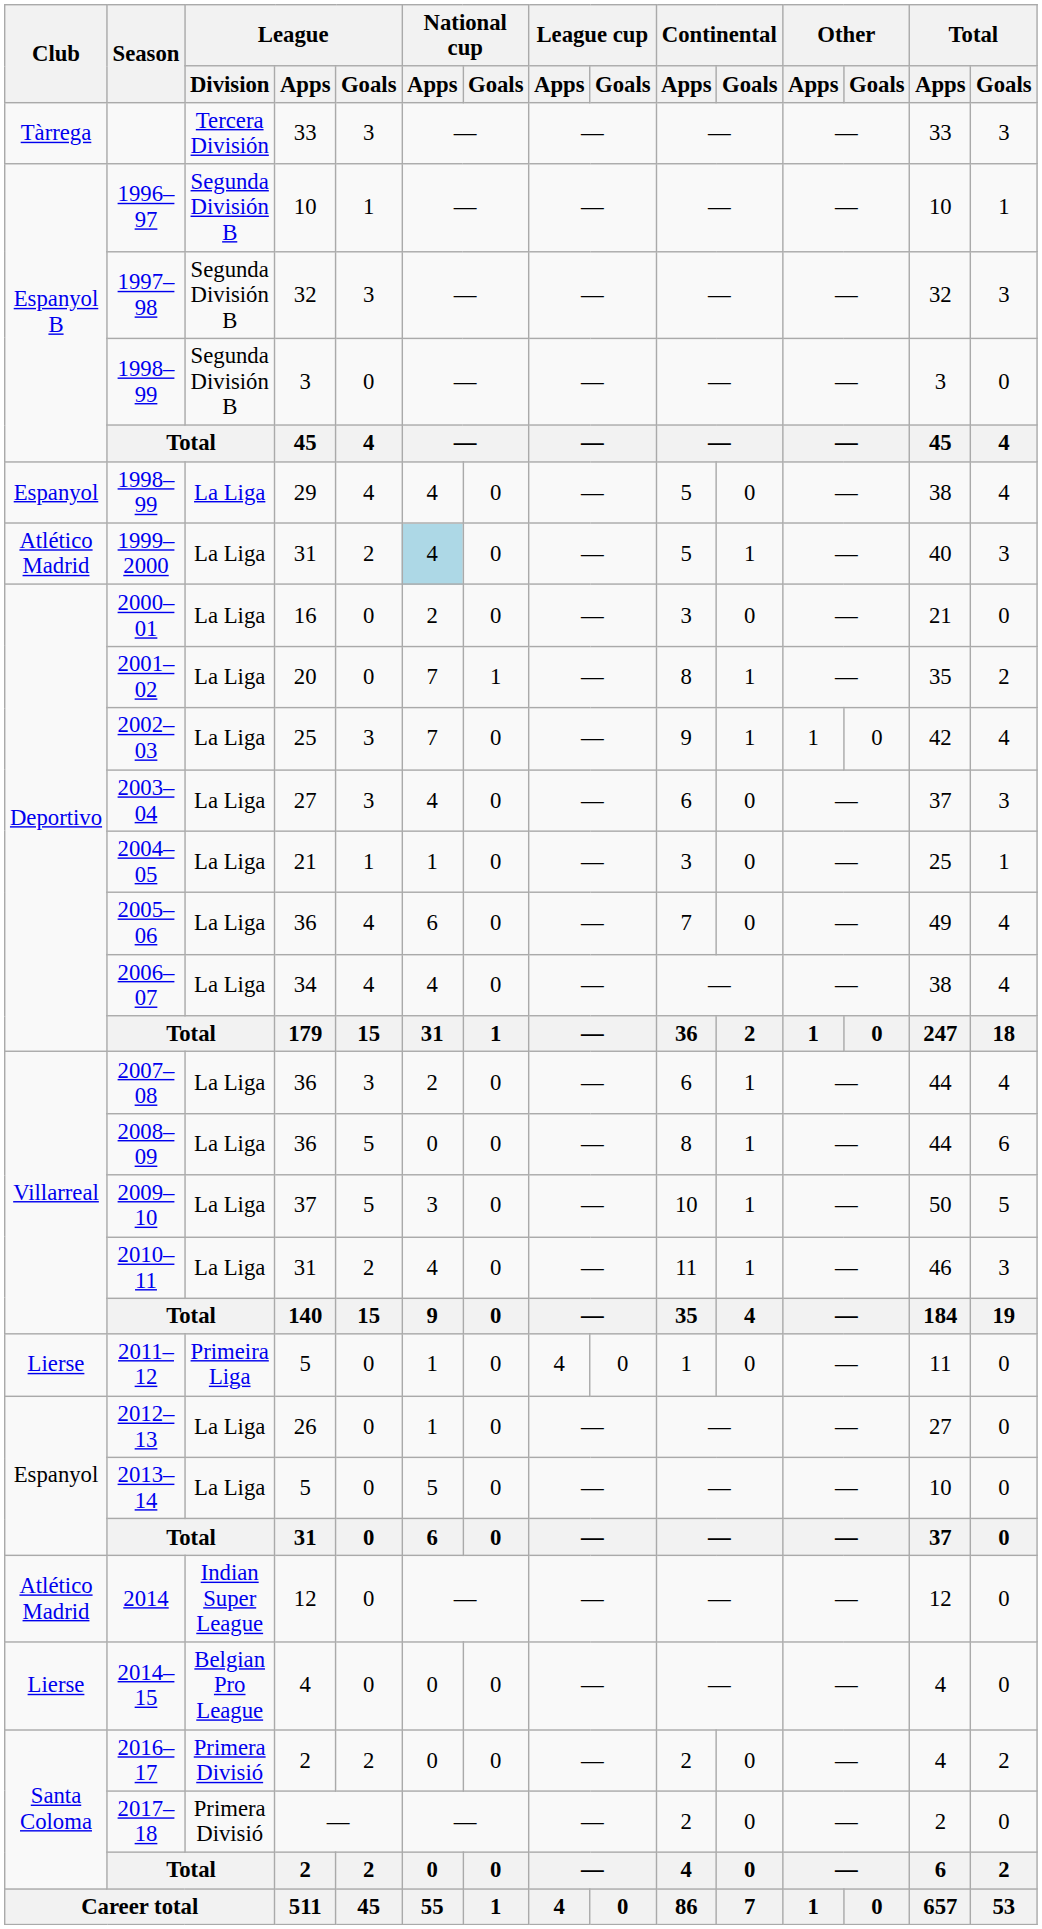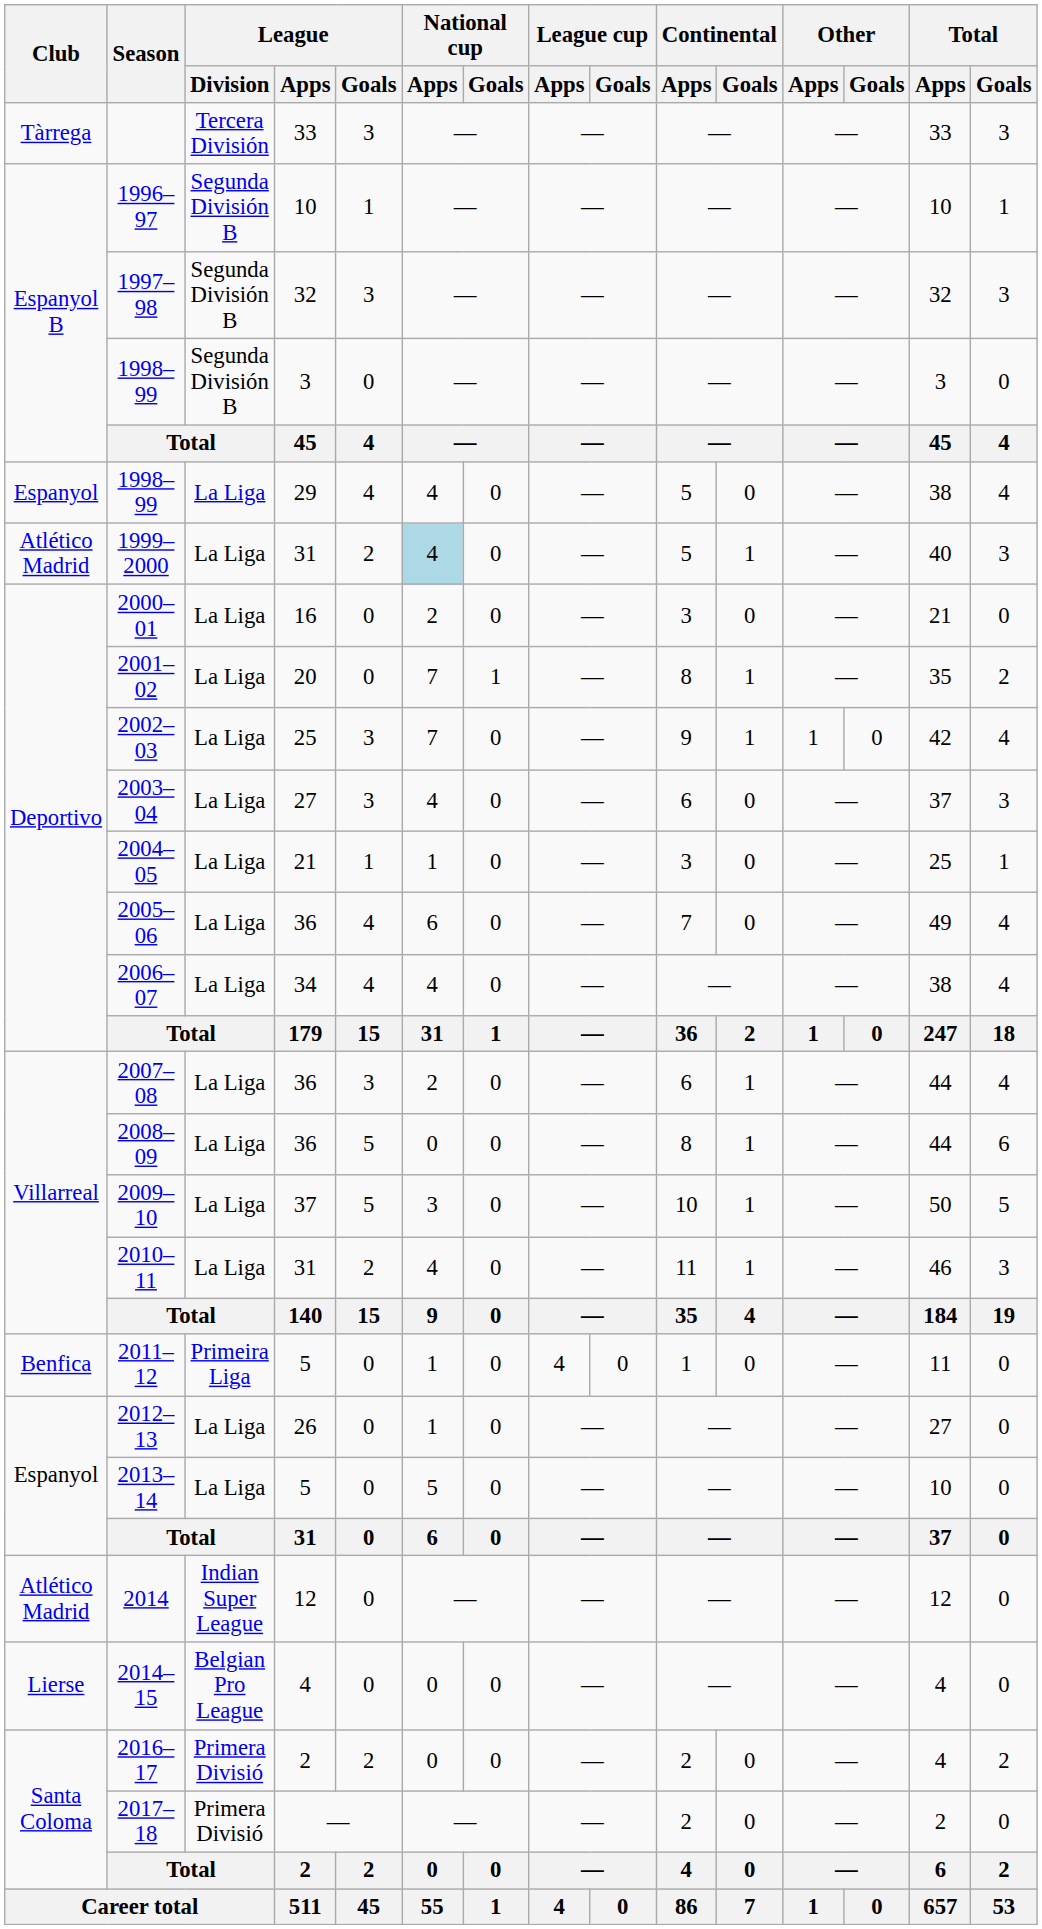2011–12 | Club: Lierse -> Benfica
